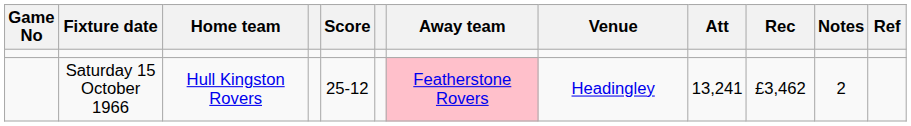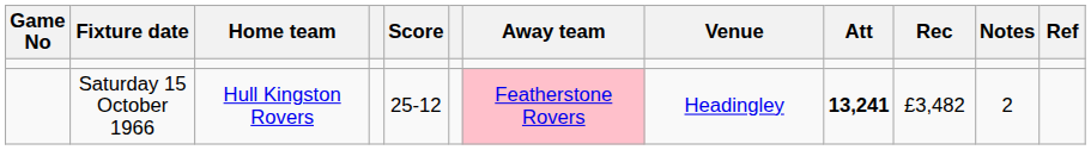Saturday 15 October 1966 | Att: normal -> bold
Saturday 15 October 1966 | Rec: £3,462 -> £3,482
